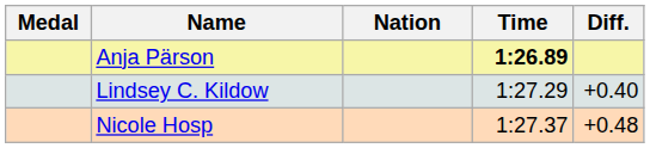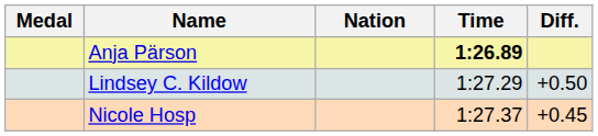Lindsey C. Kildow | Diff.: +0.40 -> +0.50
Nicole Hosp | Diff.: +0.48 -> +0.45
